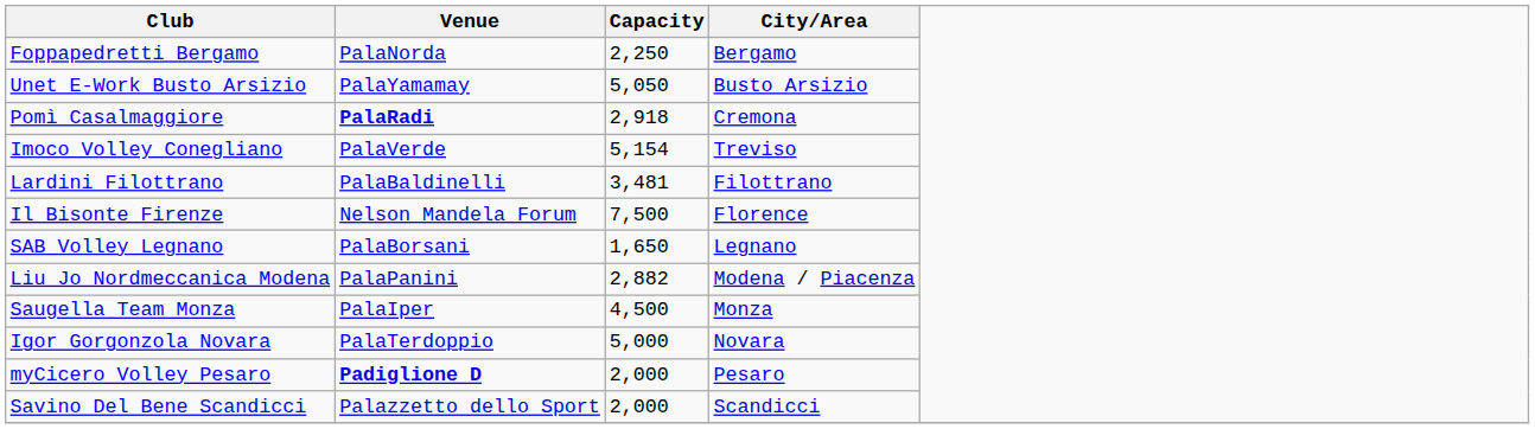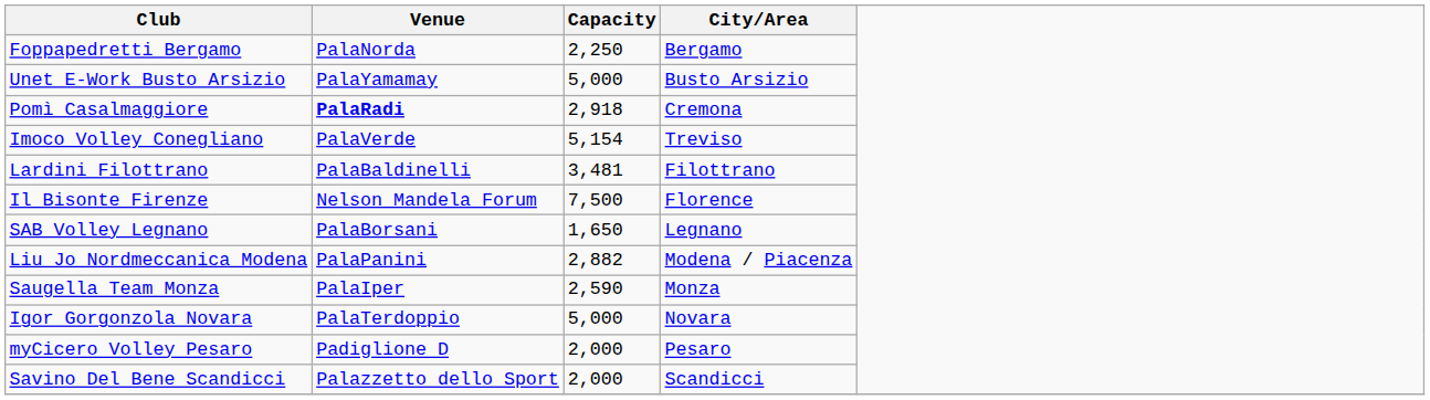Unet E-Work Busto Arsizio | Capacity: 5,050 -> 5,000
Saugella Team Monza | Capacity: 4,500 -> 2,590
myCicero Volley Pesaro | Venue: bold -> normal
